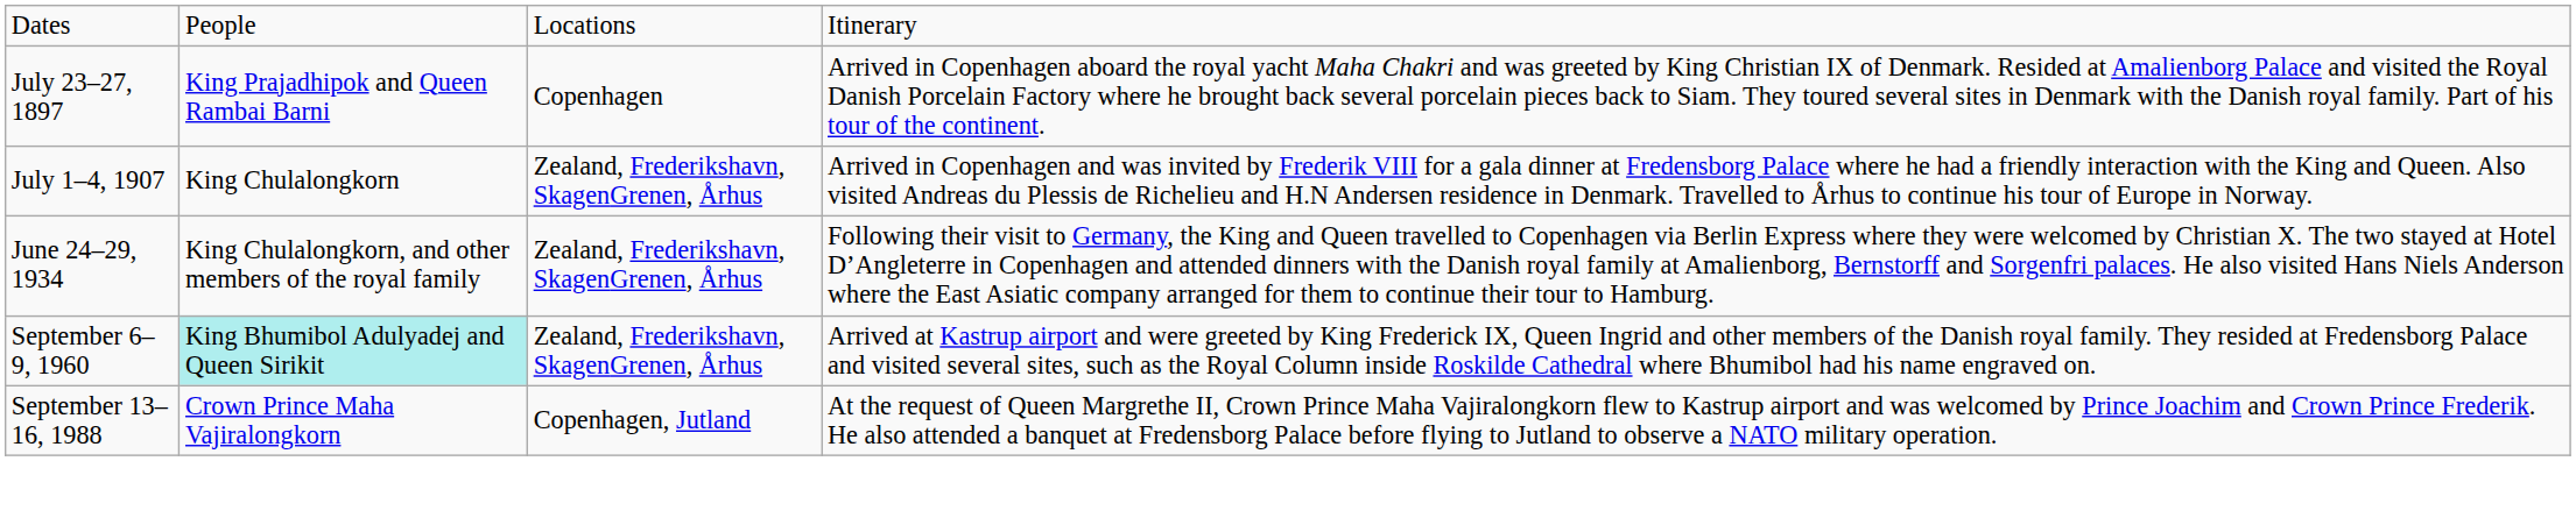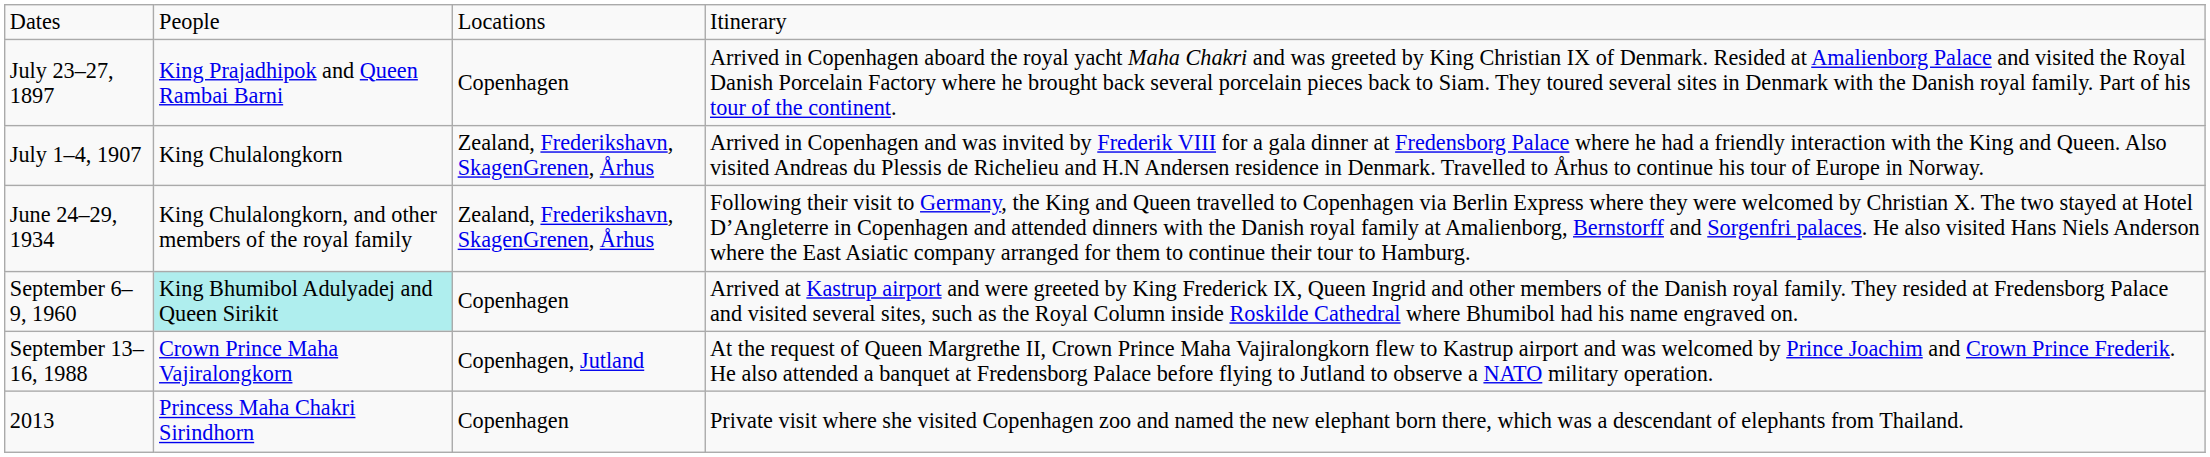September 6–9, 1960 | column 3: Zealand, Frederikshavn, SkagenGrenen, Århus -> Copenhagen
+ row: 2013 | Princess Maha Chakri Sirindhorn | Copenhagen | Private visit where she visited Copenhagen zoo and named the new elephant born there, which was a descendant of elephants from Thailand.
